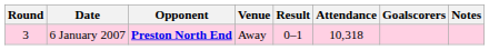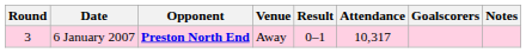6 January 2007 | Attendance: 10,318 -> 10,317
